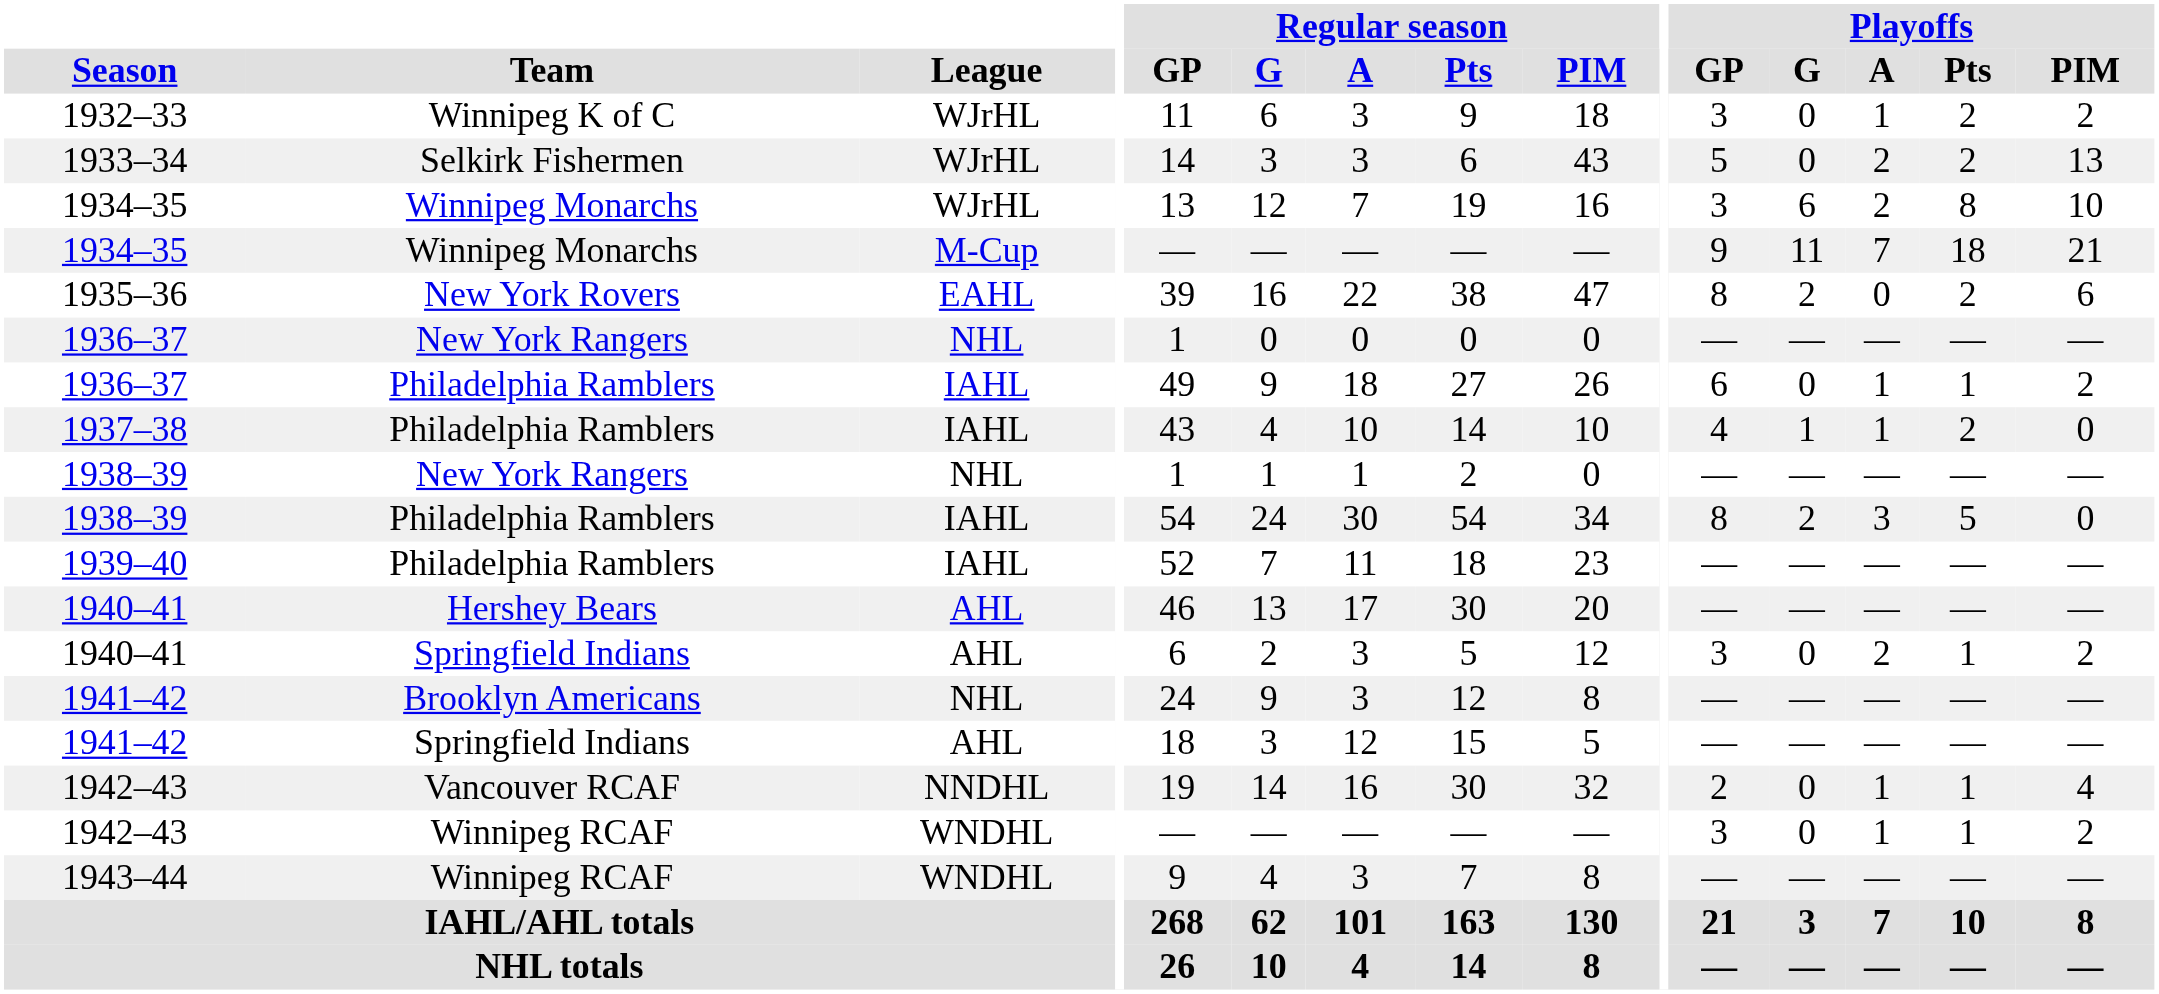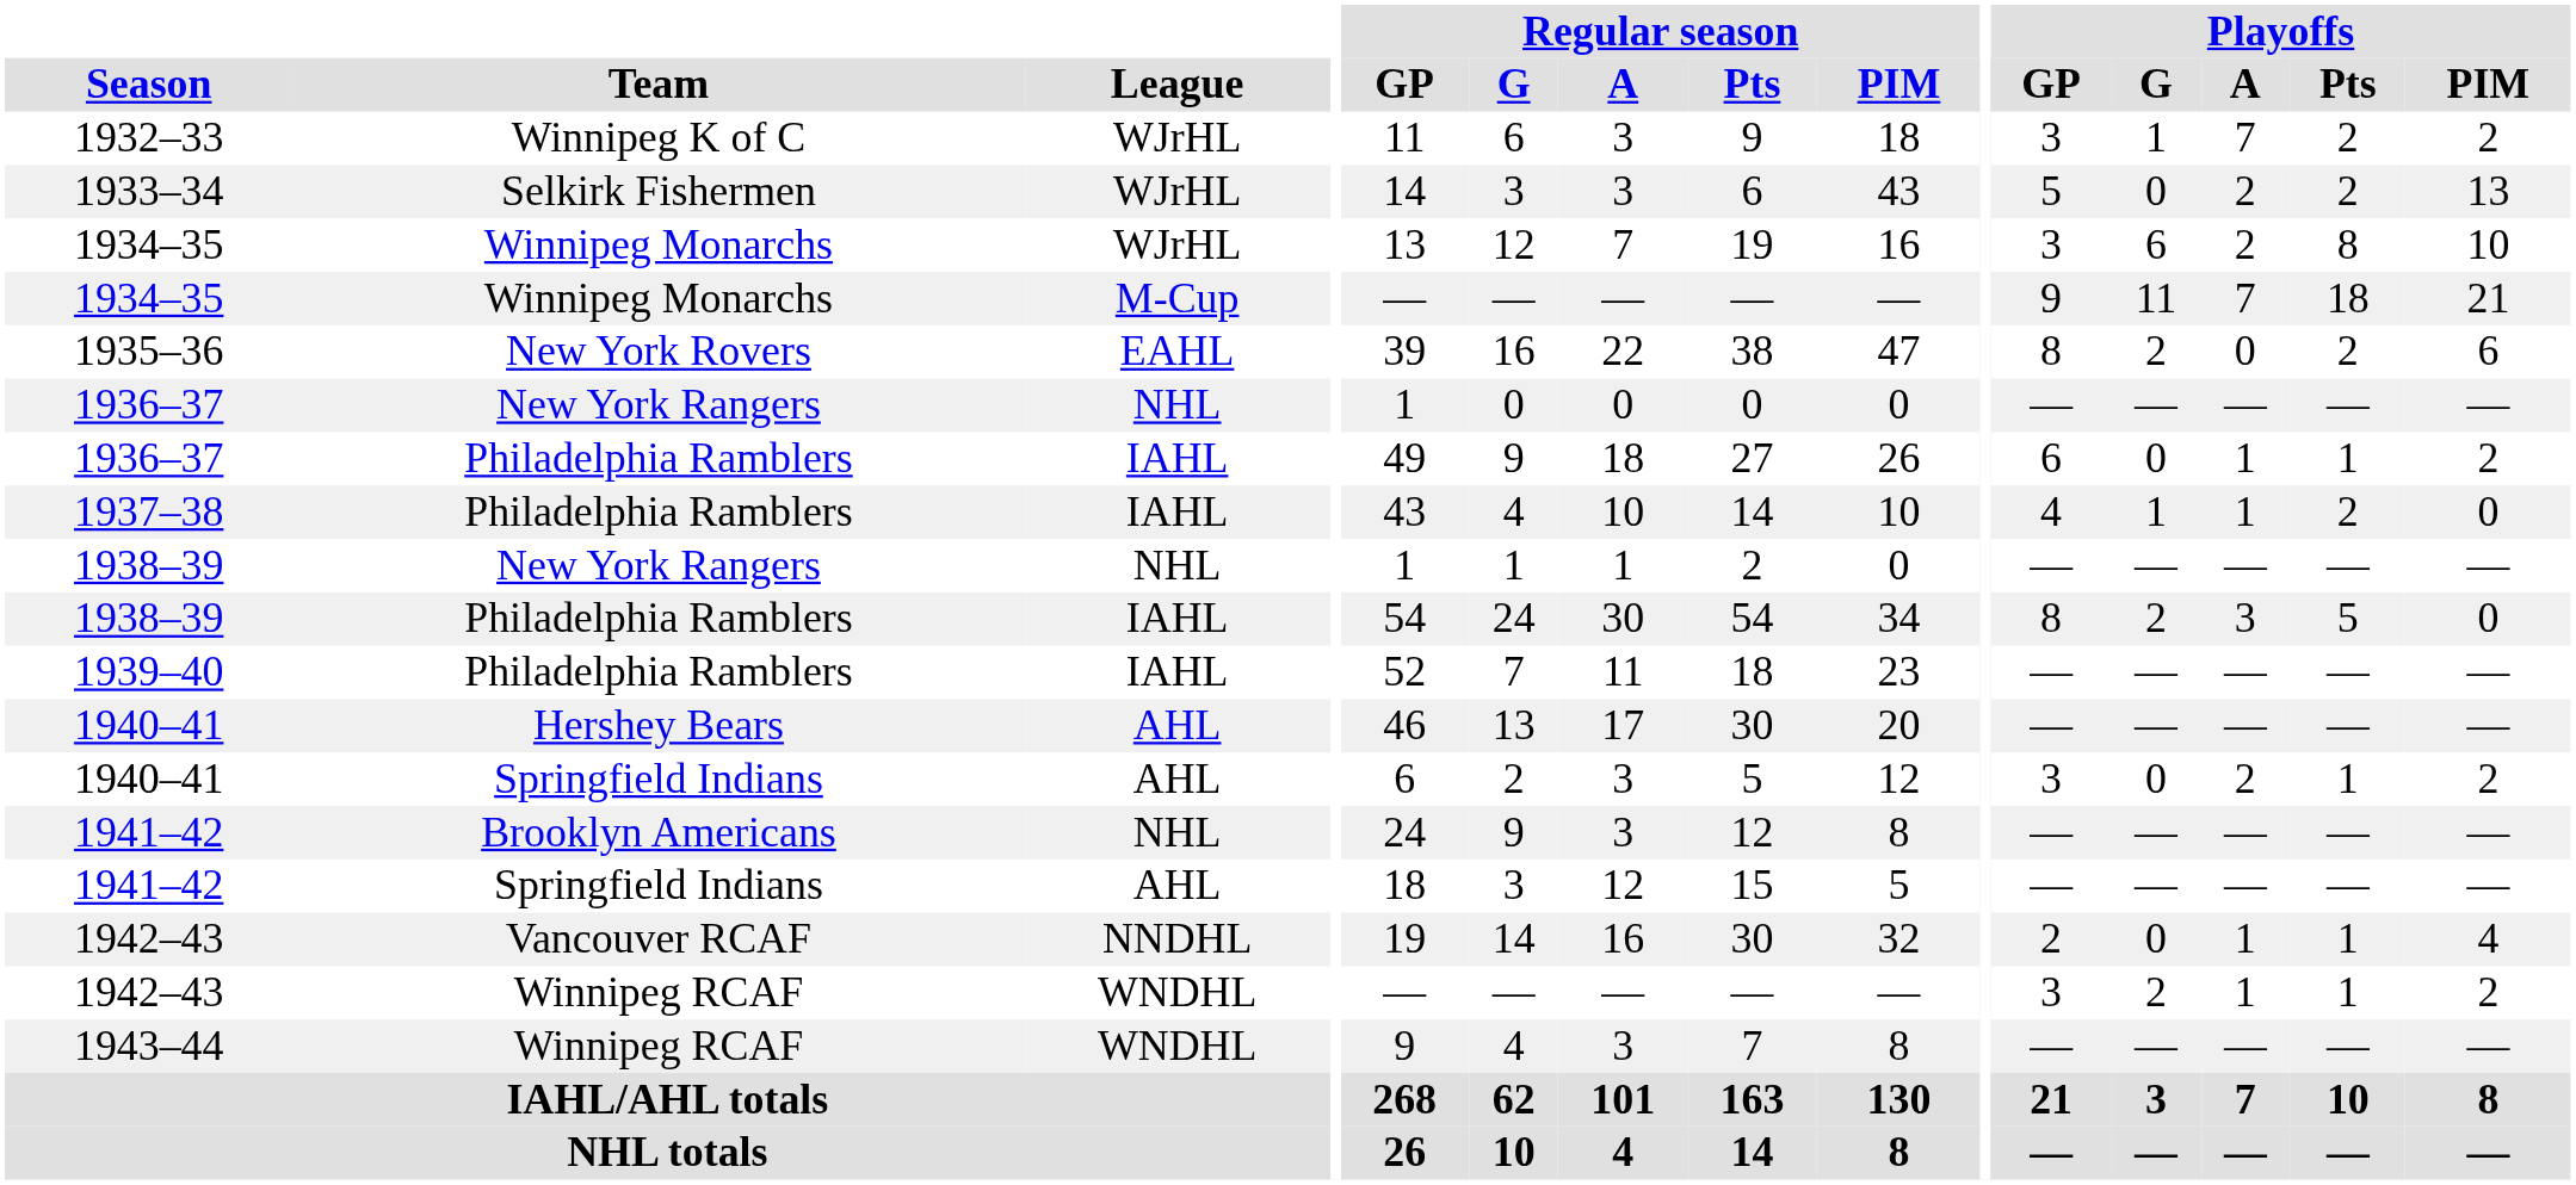1932–33 | Playoffs / G: 0 -> 1
1932–33 | Playoffs / A: 1 -> 7
1942–43 / Winnipeg RCAF | Playoffs / G: 0 -> 2
